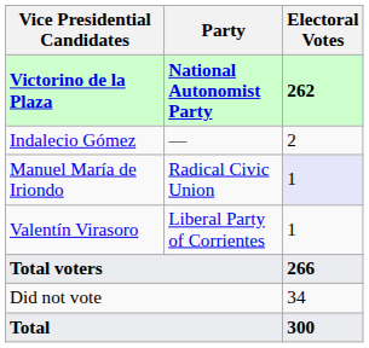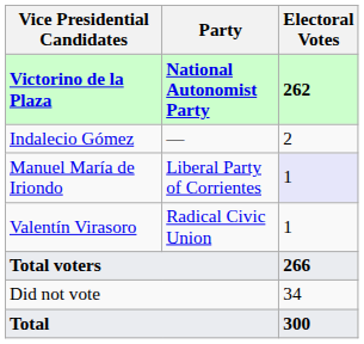Manuel María de Iriondo | Party: Radical Civic Union -> Liberal Party of Corrientes
Valentín Virasoro | Party: Liberal Party of Corrientes -> Radical Civic Union
